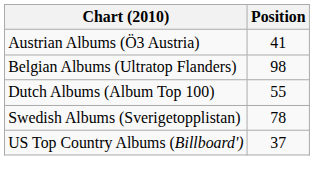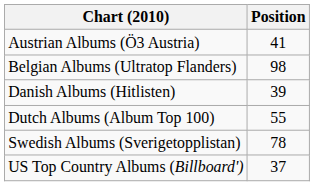+ row: Danish Albums (Hitlisten) | 39
